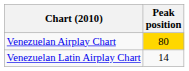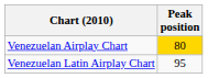Venezuelan Latin Airplay Chart | Peak position: 14 -> 95
